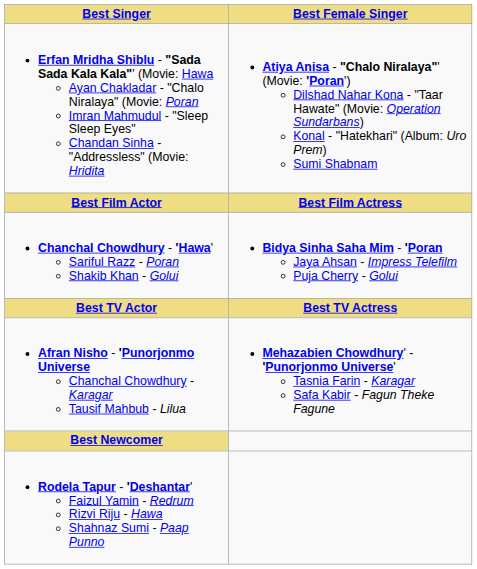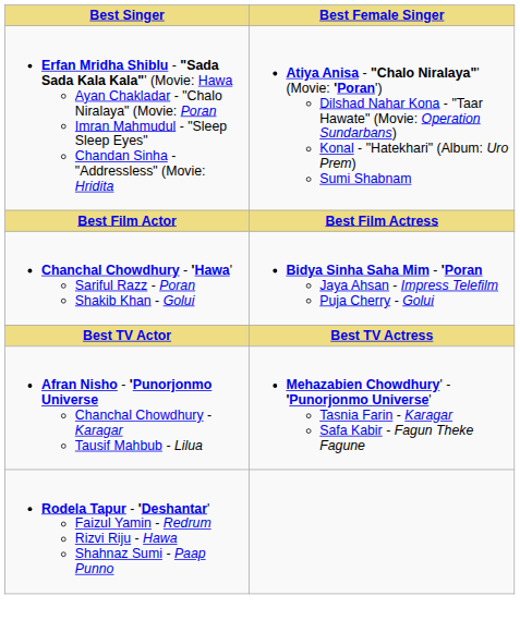- row: Best Newcomer
